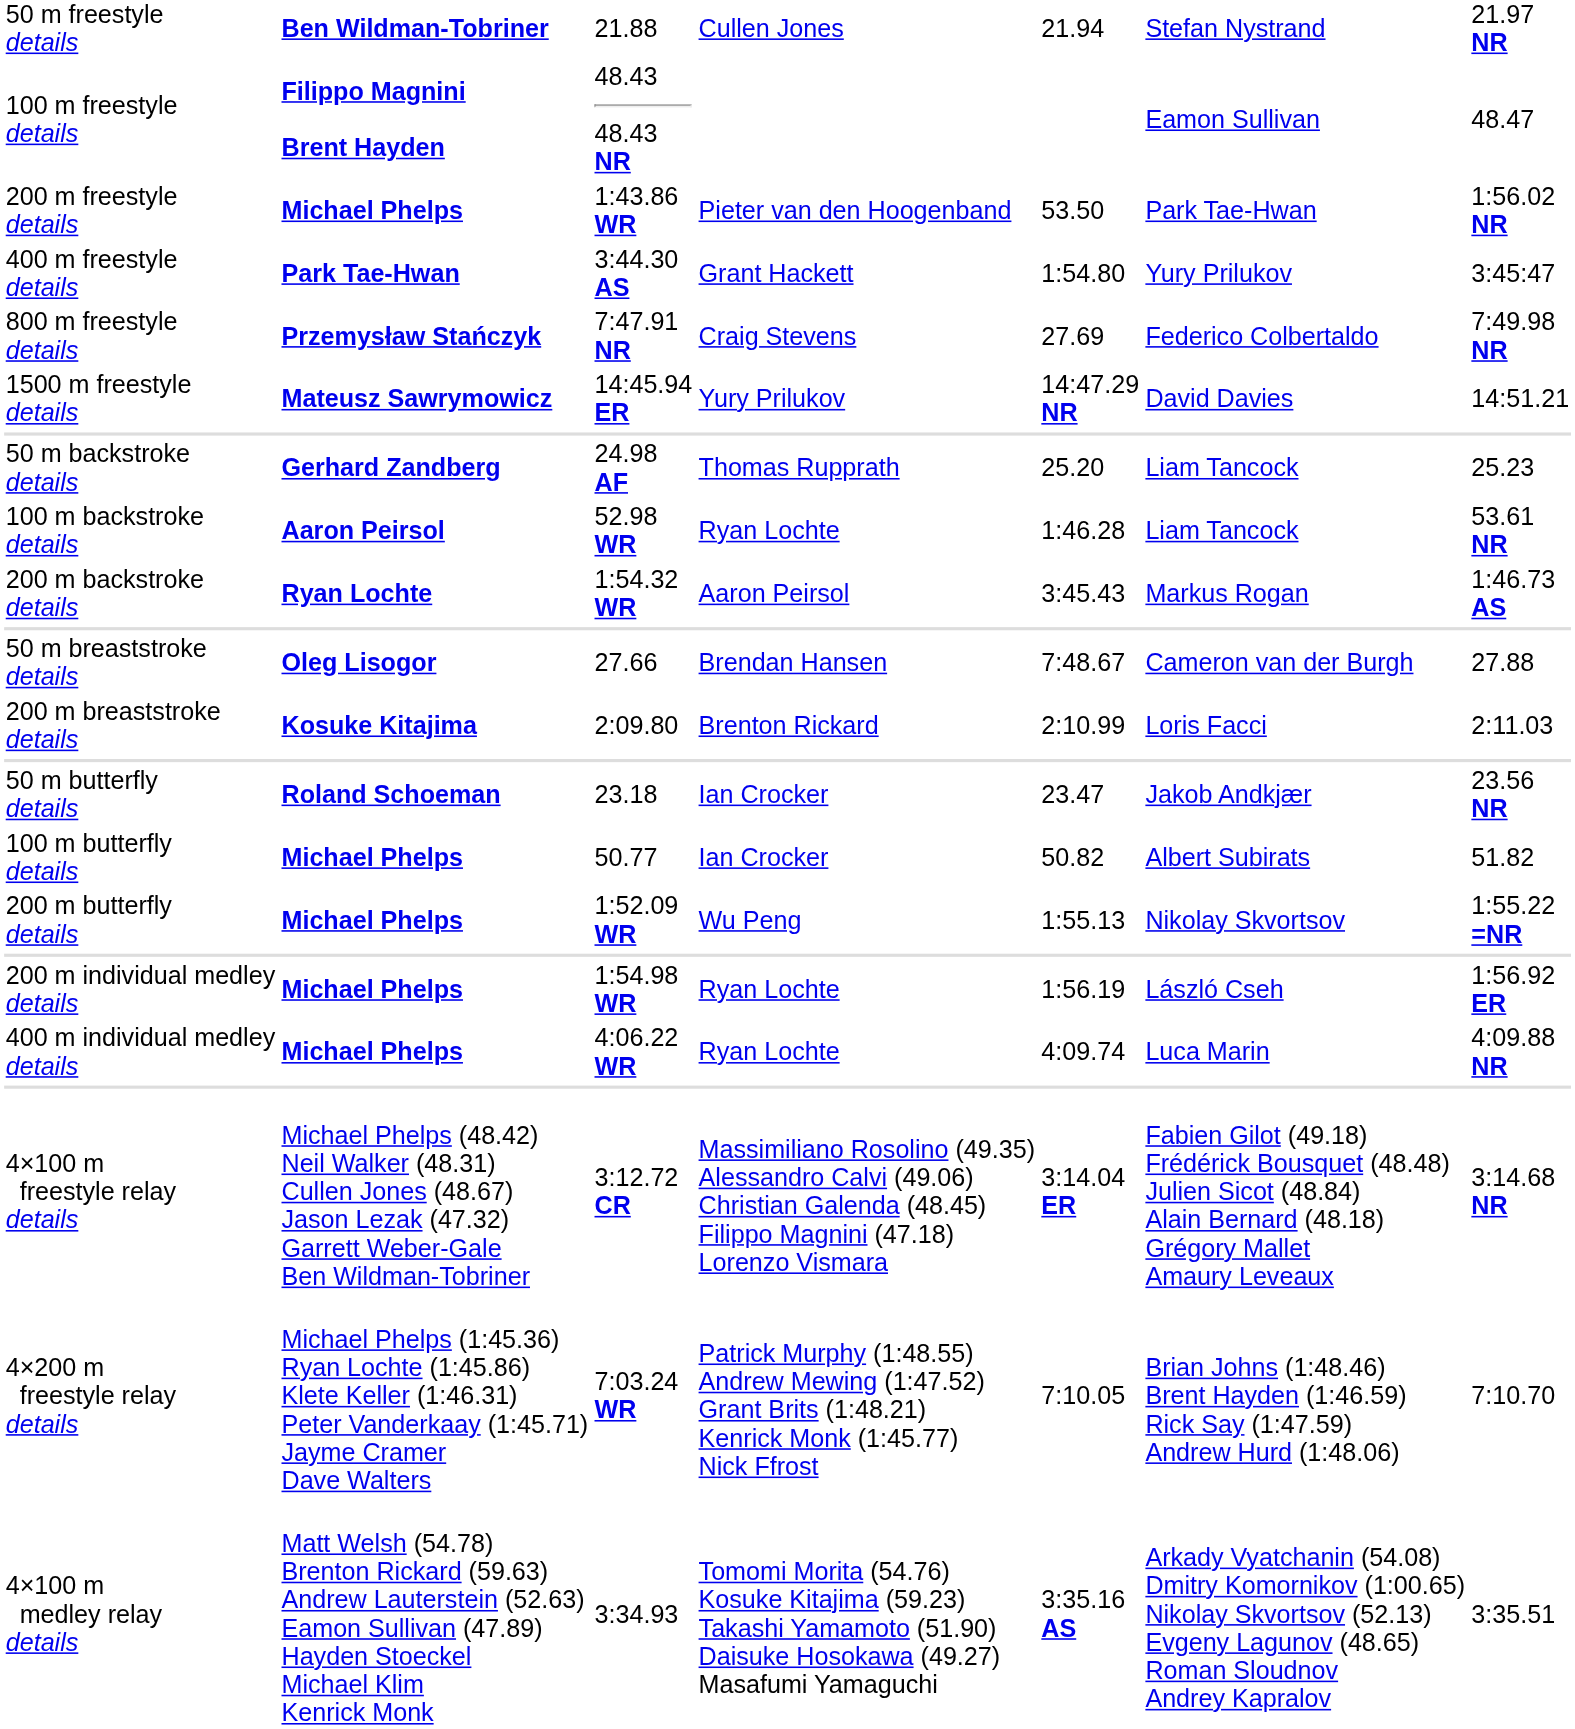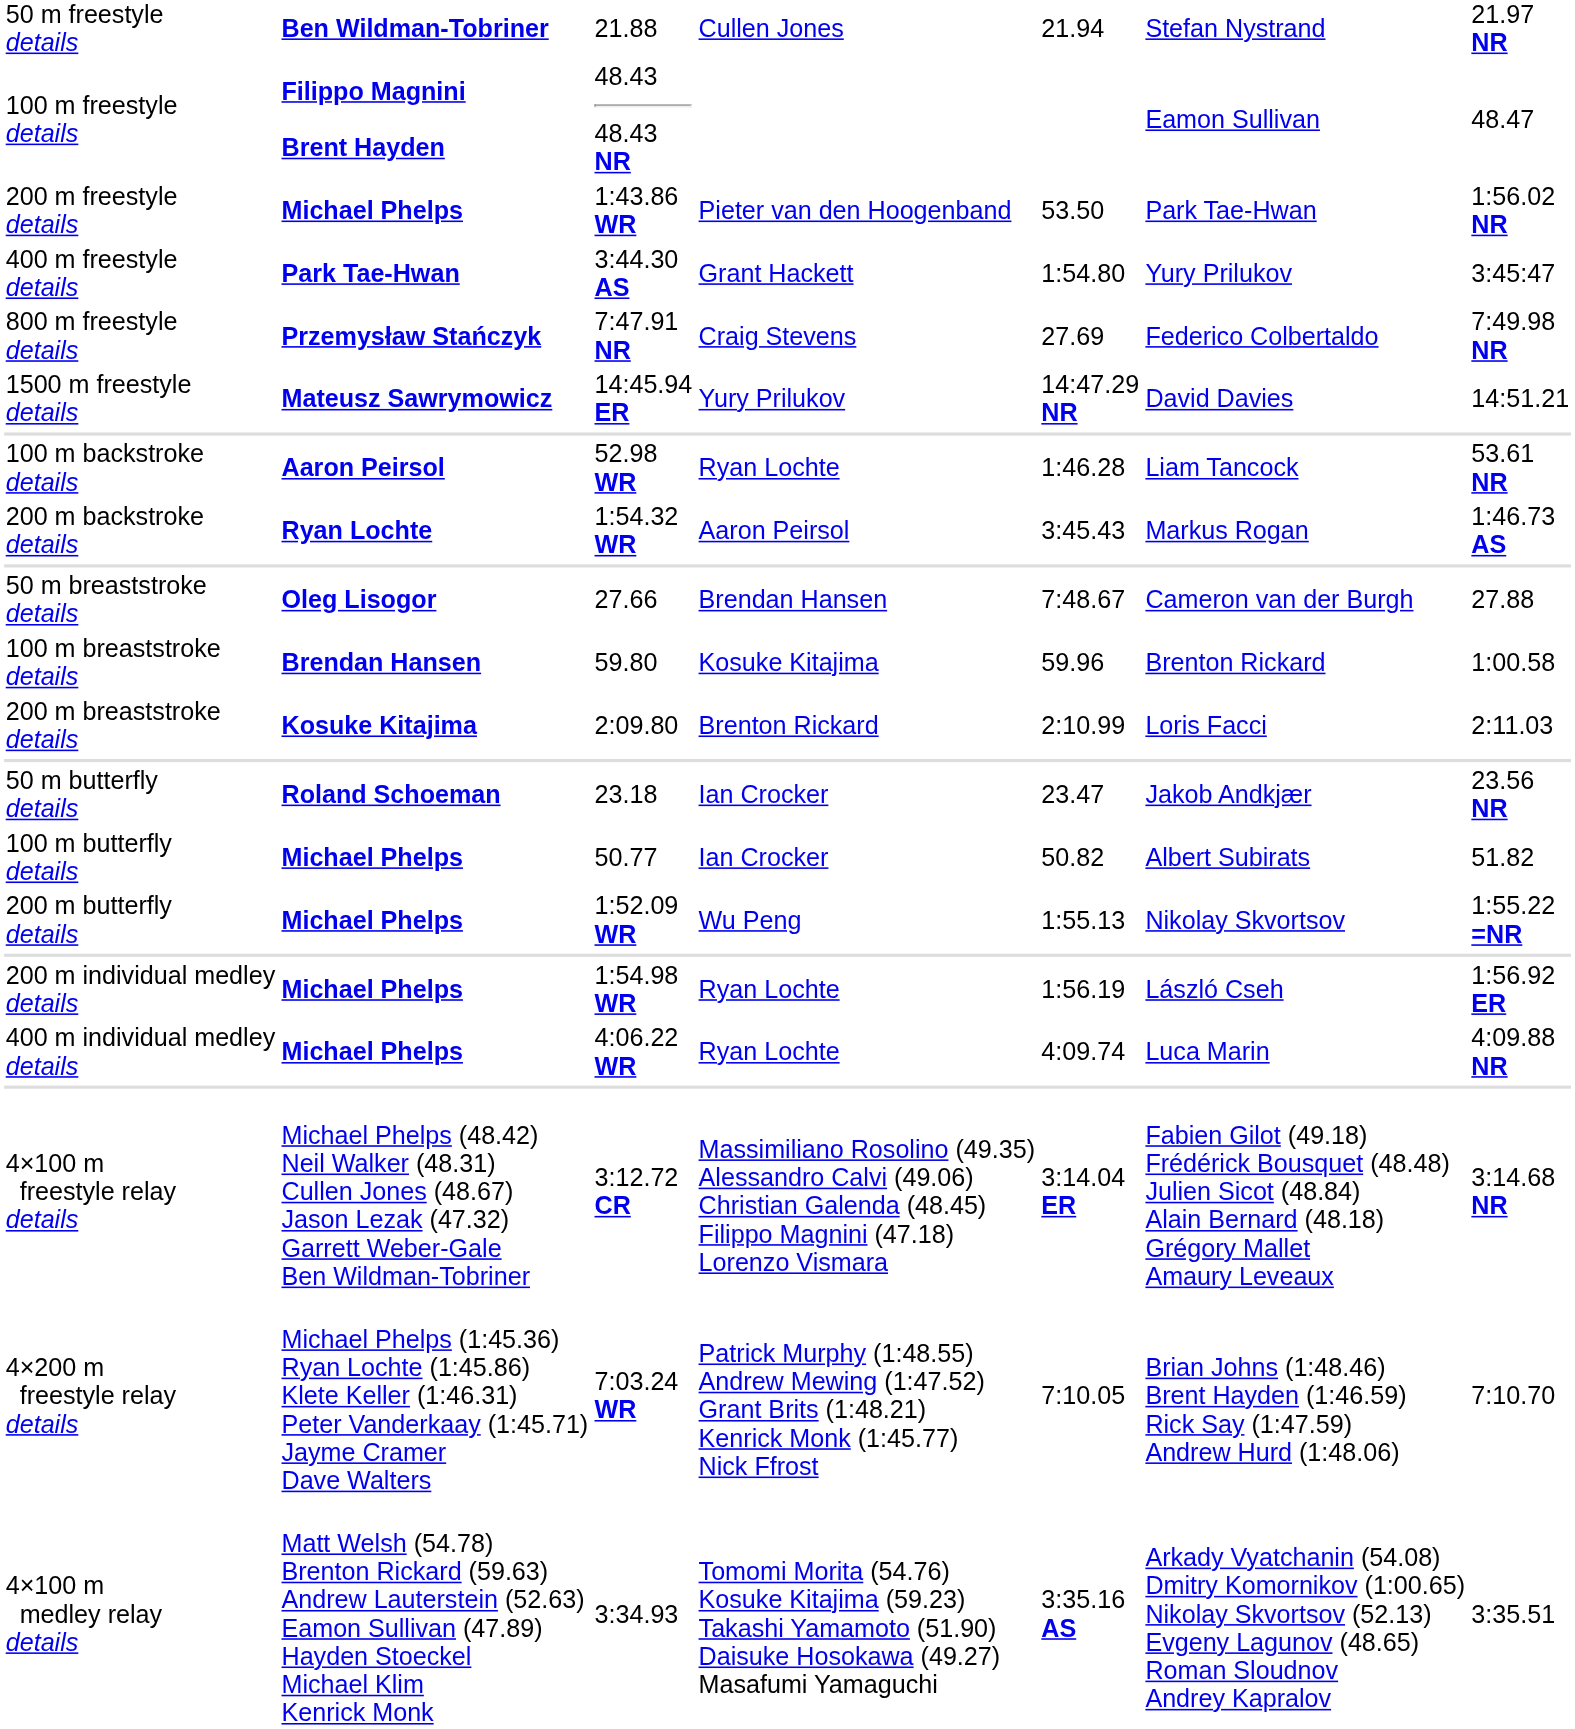- row: 50 m backstroke details | Gerhard Zandberg | 24.98 AF | Thomas Rupprath | 25.20 | Liam Tancock | 25.23
+ row: 100 m breaststroke details | Brendan Hansen | 59.80 | Kosuke Kitajima | 59.96 | Brenton Rickard | 1:00.58
